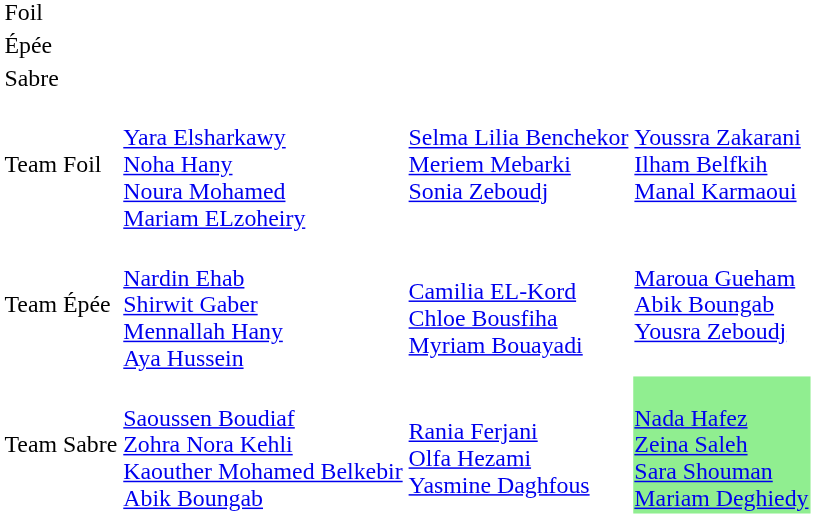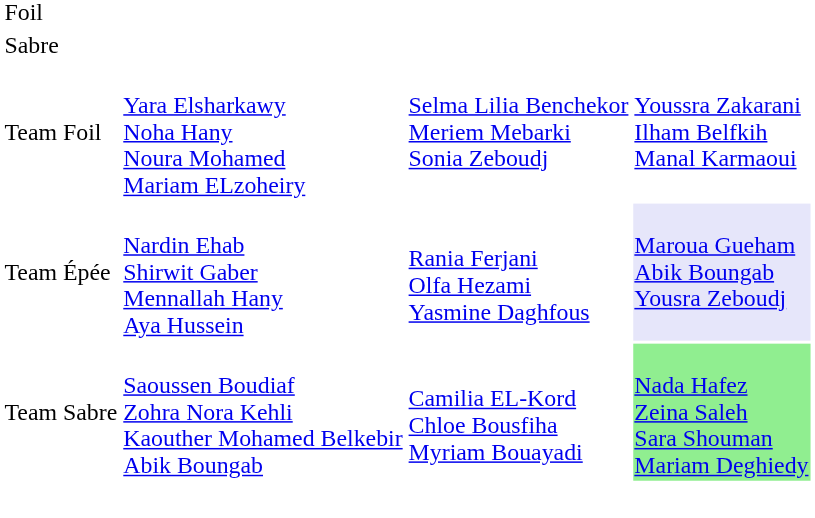- row: Épée
Team Épée | column 3: Camilia EL-Kord Chloe Bousfiha Myriam Bouayadi -> Rania Ferjani Olfa Hezami Yasmine Daghfous
Team Épée | column 4: no background -> lavender background
Team Sabre | column 3: Rania Ferjani Olfa Hezami Yasmine Daghfous -> Camilia EL-Kord Chloe Bousfiha Myriam Bouayadi
